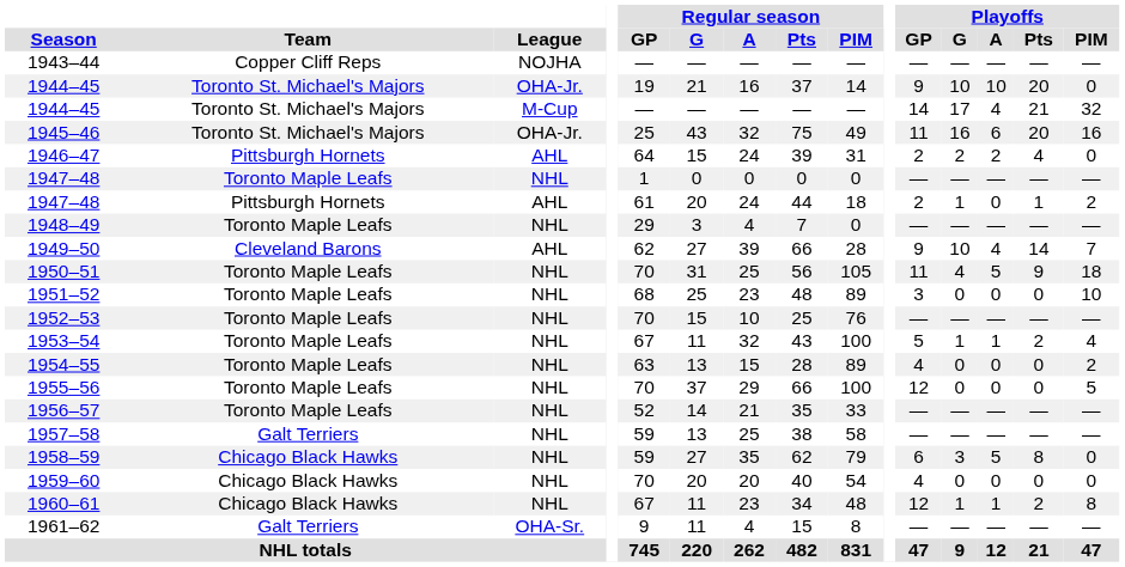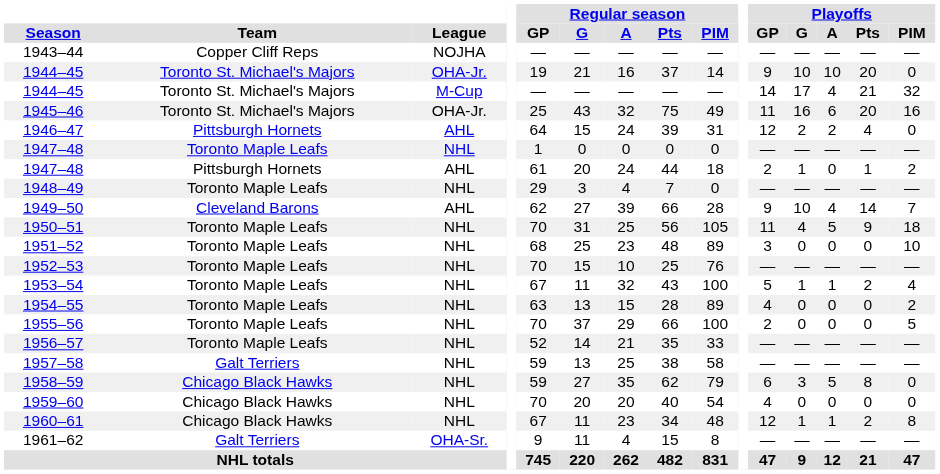1946–47 | Playoffs / GP: 2 -> 12
1955–56 | Playoffs / GP: 12 -> 2
